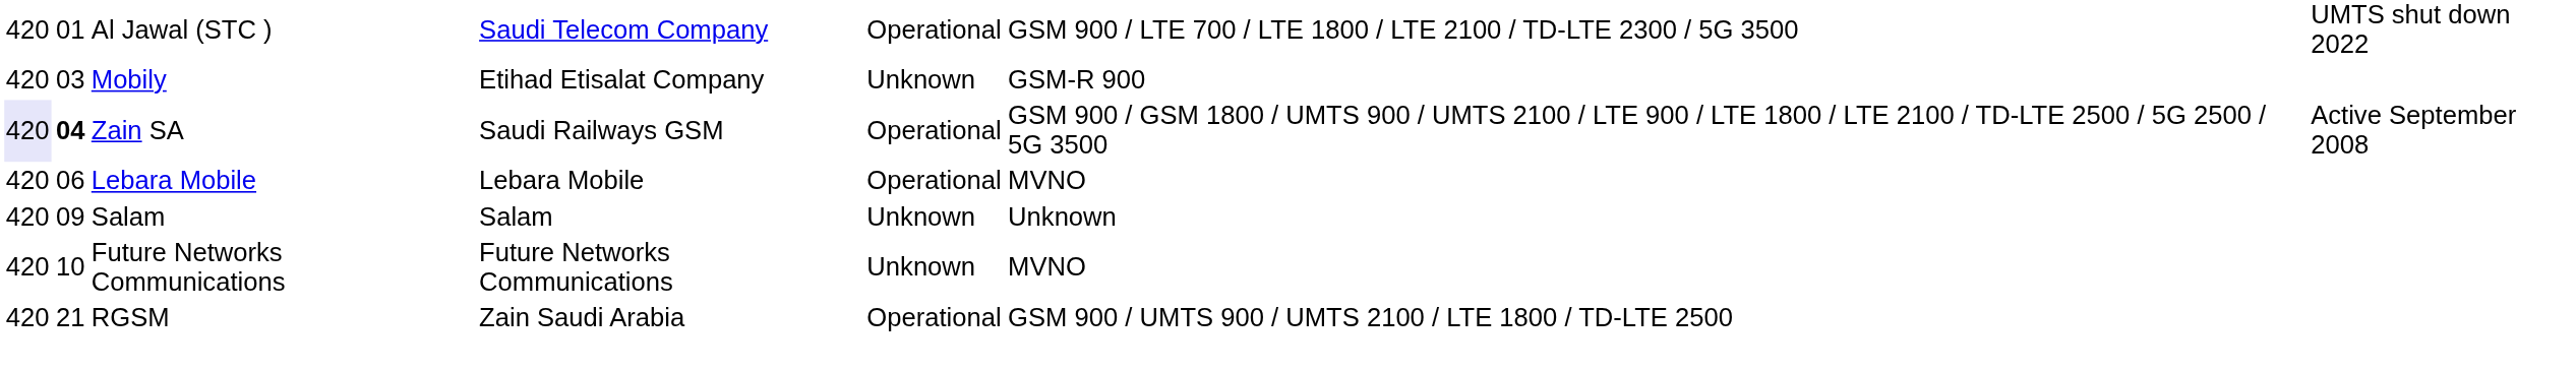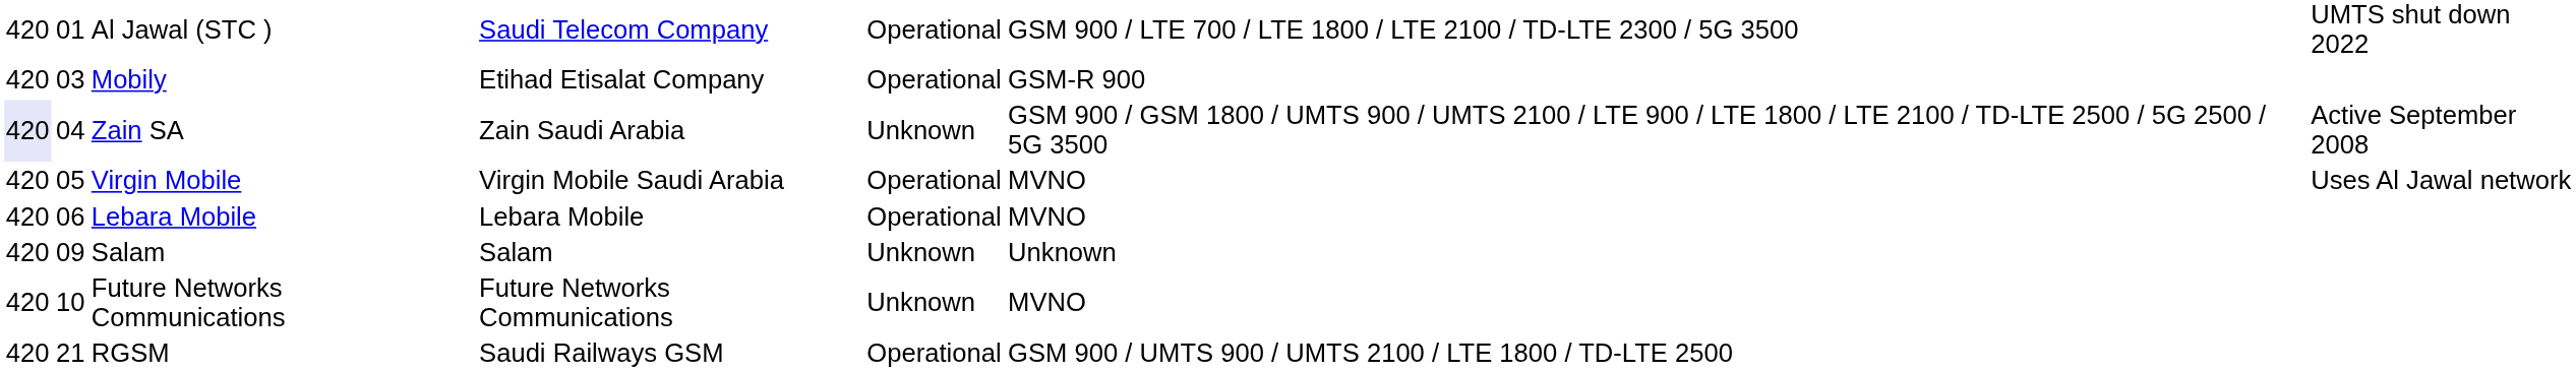Mobily | column 5: Unknown -> Operational
Zain SA | column 2: bold -> normal
Zain SA | column 4: Saudi Railways GSM -> Zain Saudi Arabia
Zain SA | column 5: Operational -> Unknown
+ row: 420 | 05 | Virgin Mobile | Virgin Mobile Saudi Arabia | Operational | MVNO | Uses Al Jawal network
RGSM | column 4: Zain Saudi Arabia -> Saudi Railways GSM
